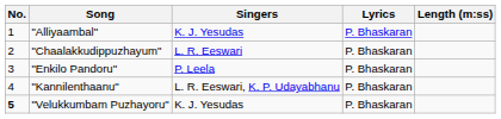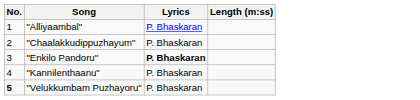- column: Singers | K. J. Yesudas | L. R. Eeswari | P. Leela | L. R. Eeswari, K. P. Udayabhanu | K. J. Yesudas
"Enkilo Pandoru" | Lyrics: normal -> bold
